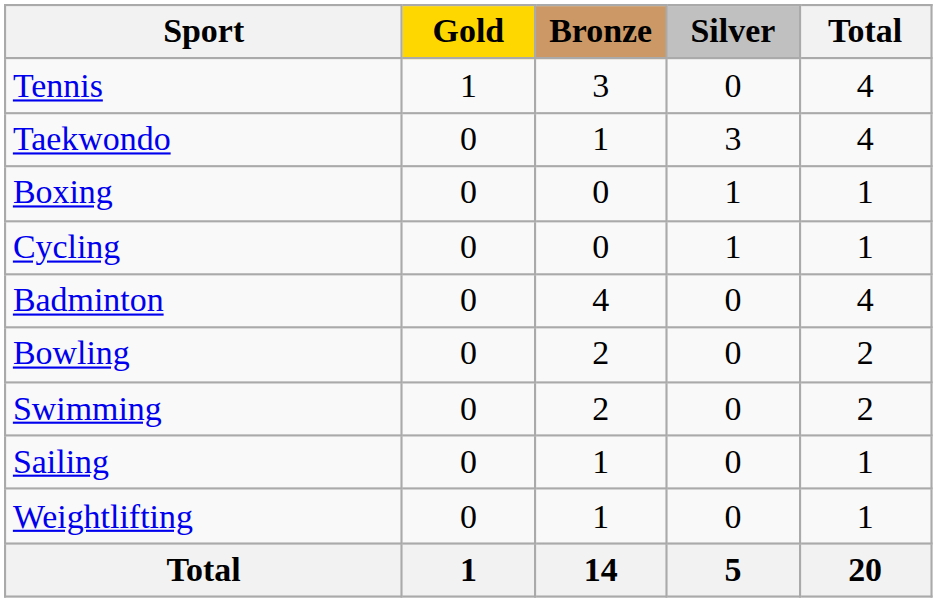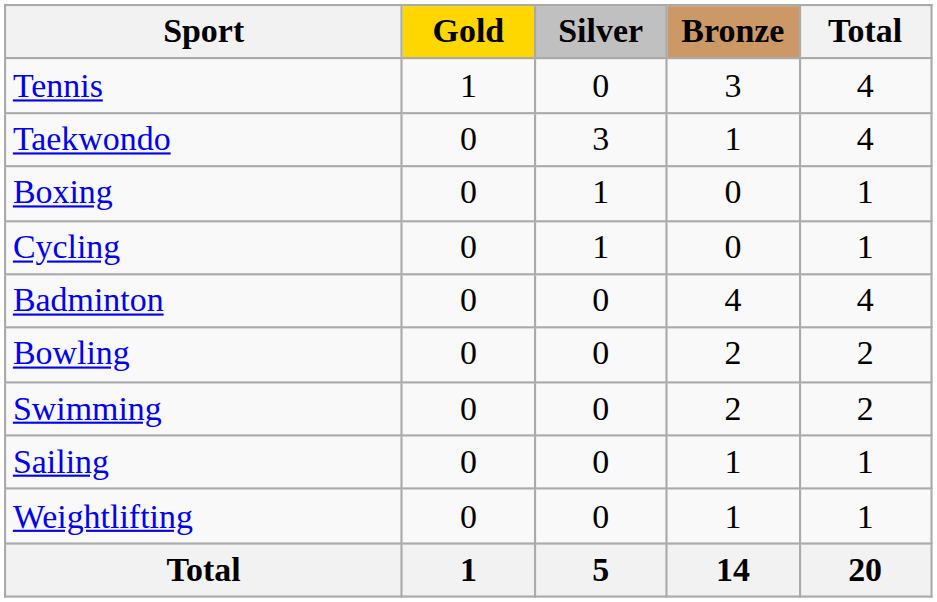columns swapped: Silver <-> Bronze
